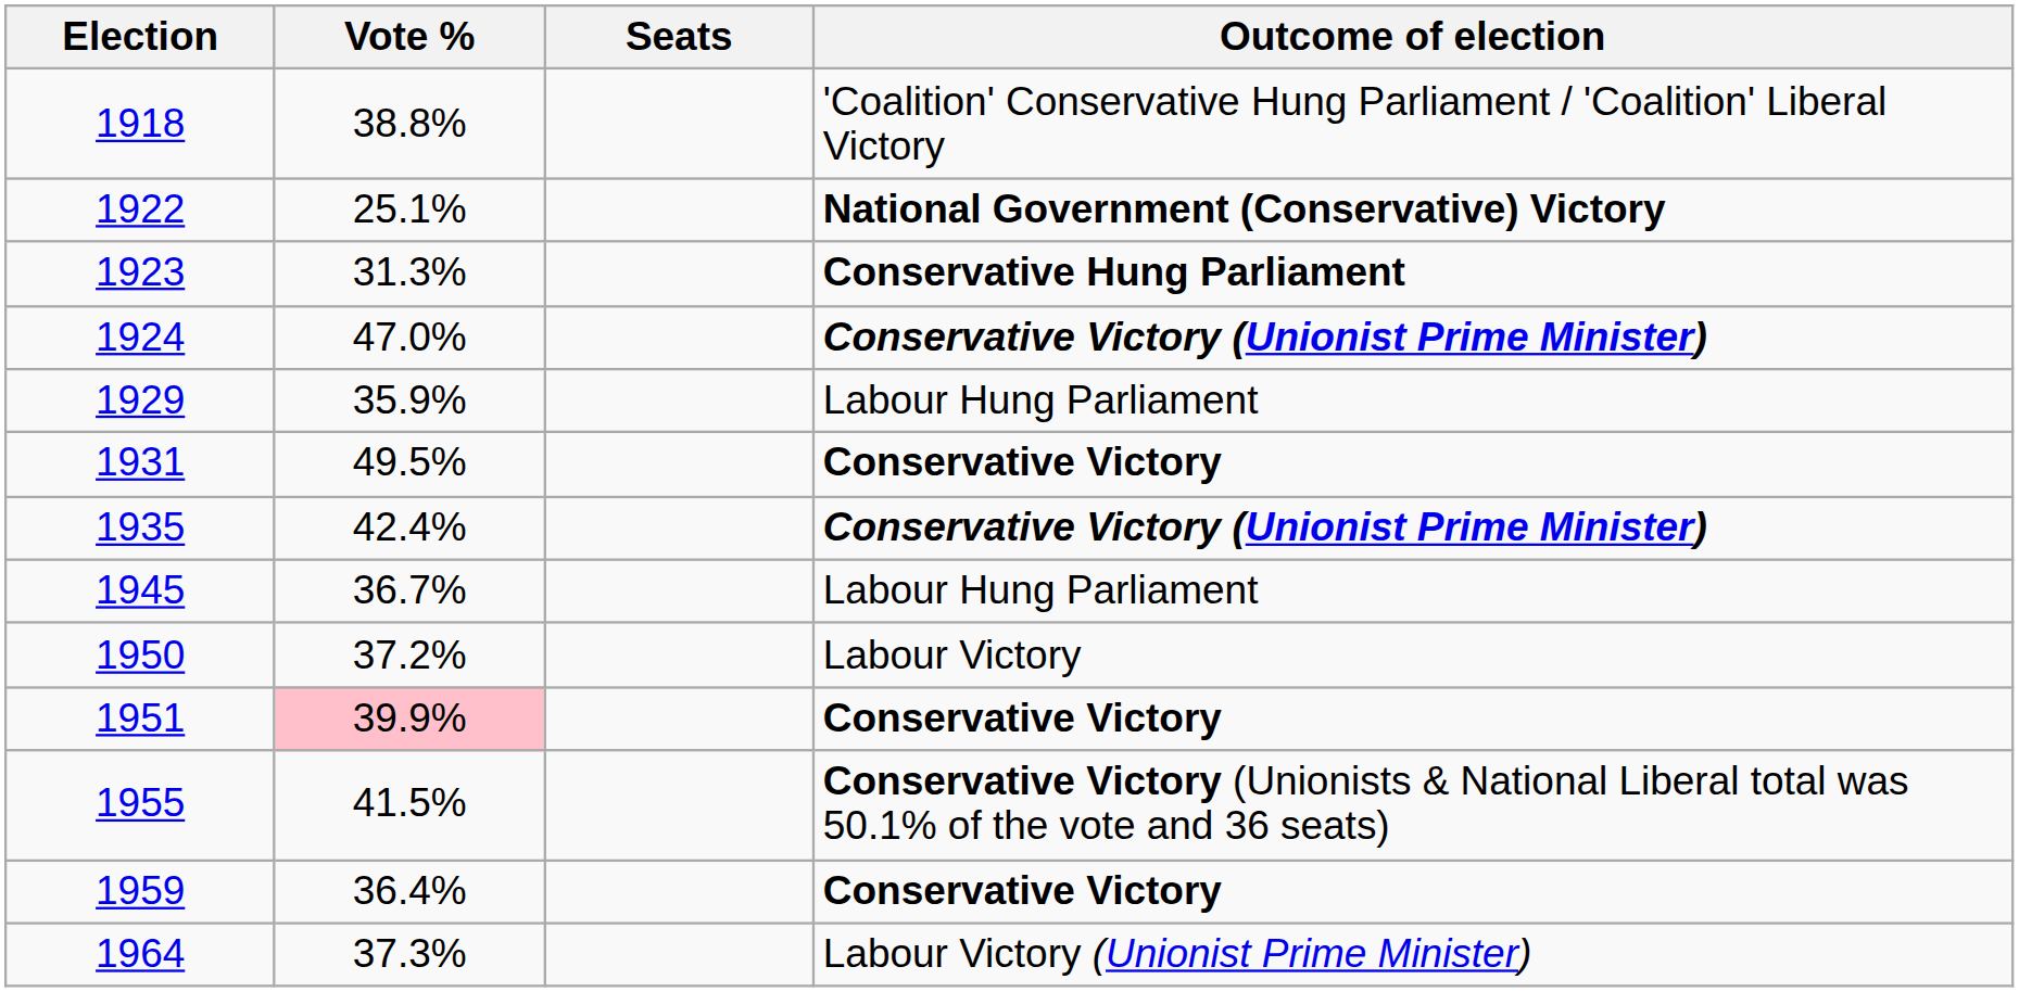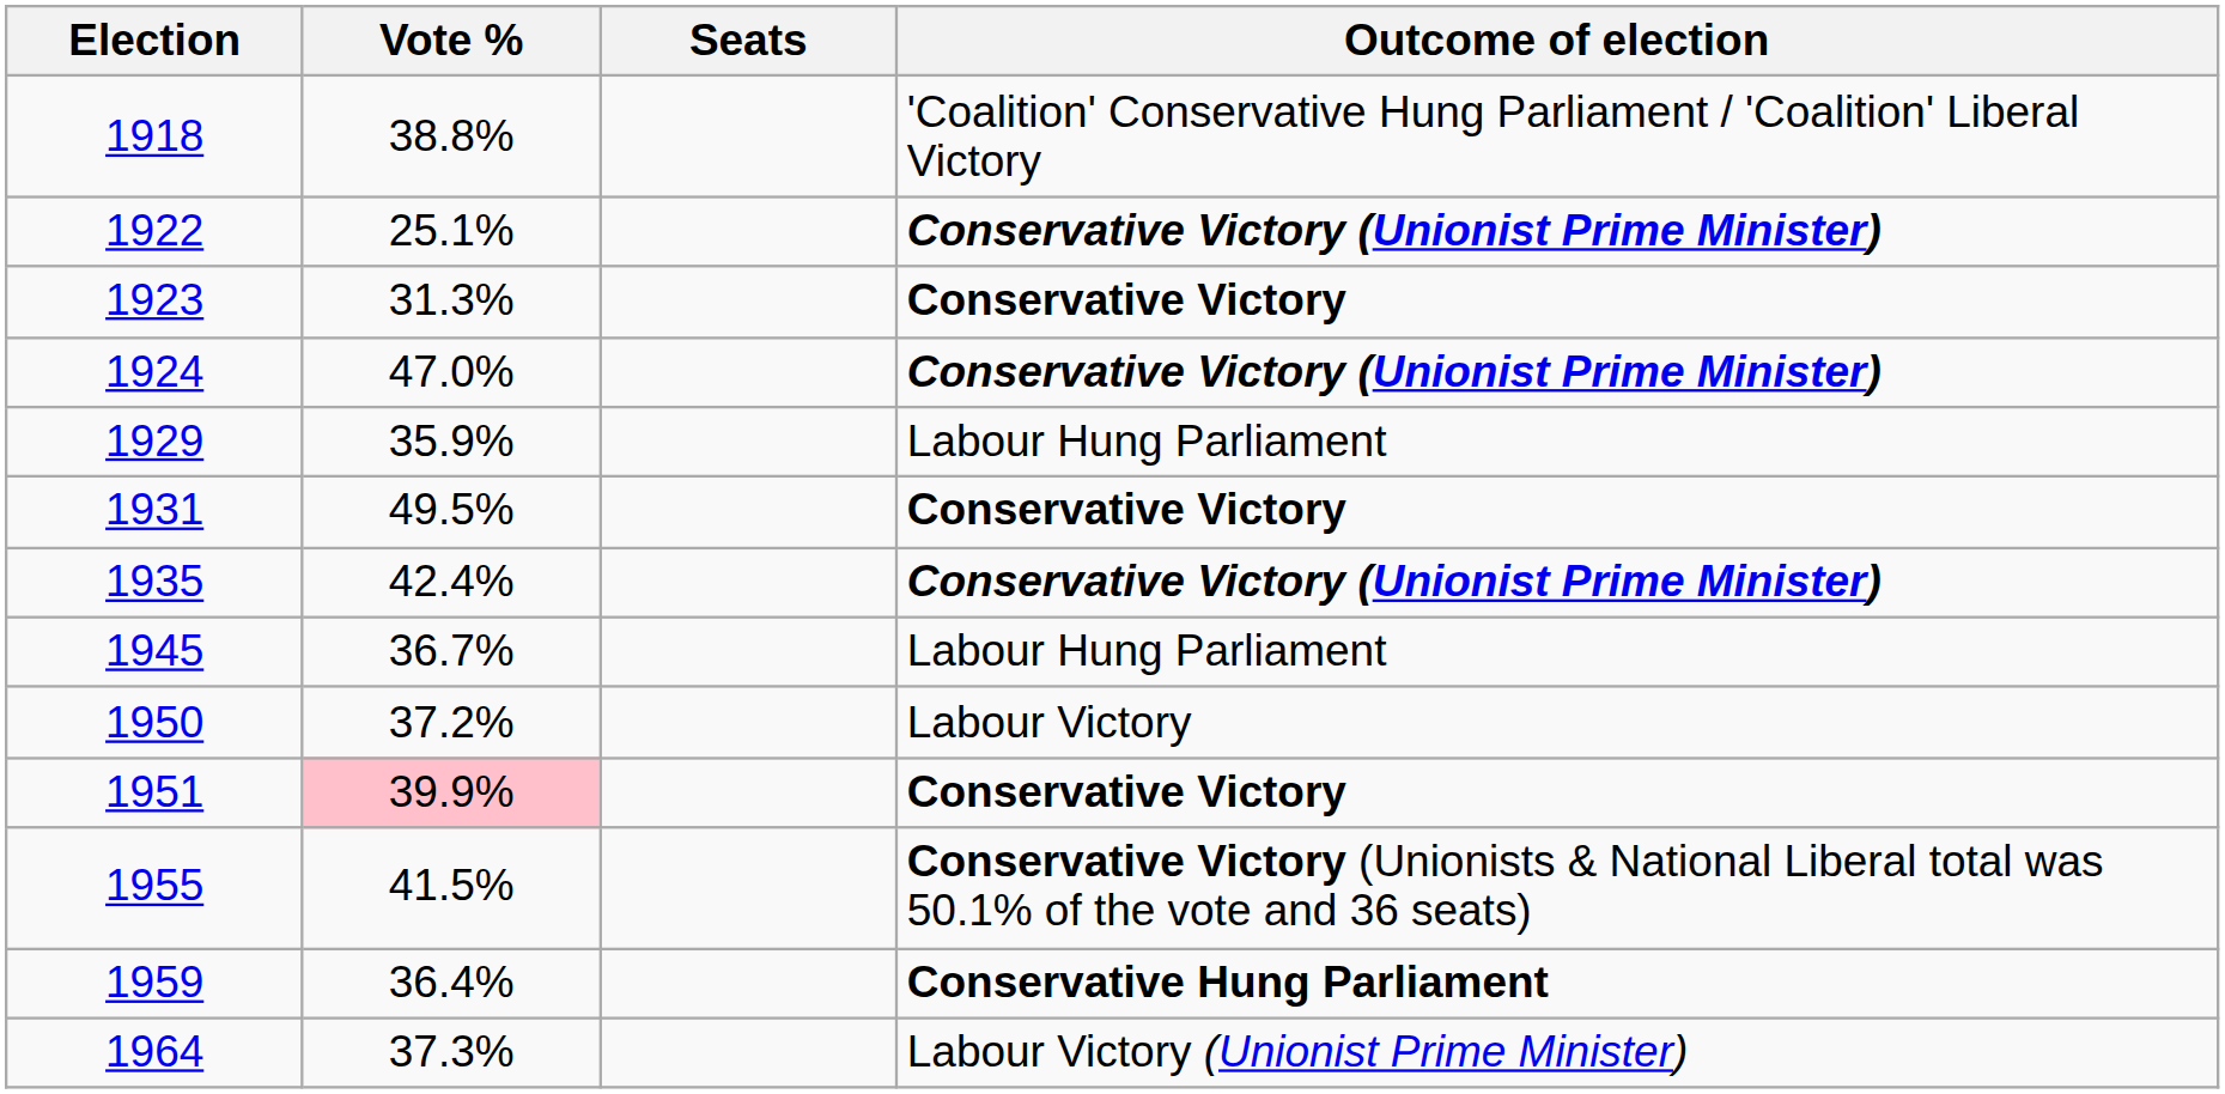1922 | Outcome of election: National Government (Conservative) Victory -> Conservative Victory (Unionist Prime Minister)
1923 | Outcome of election: Conservative Hung Parliament -> Conservative Victory
1959 | Outcome of election: Conservative Victory -> Conservative Hung Parliament
